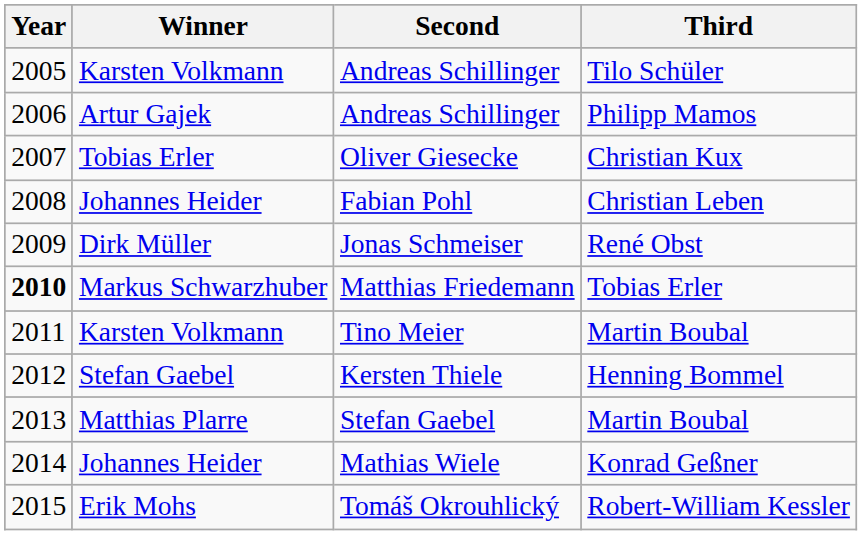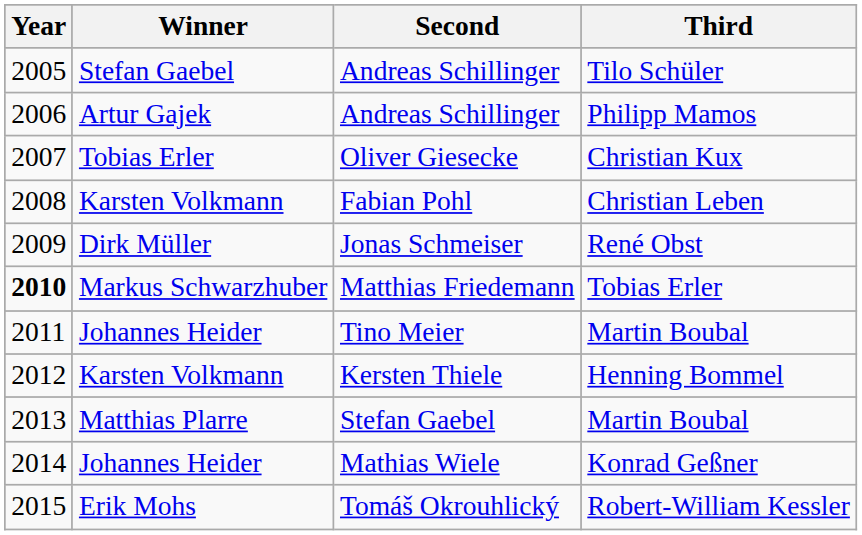Andreas Schillinger / Tilo Schüler | Winner: Karsten Volkmann -> Stefan Gaebel
Fabian Pohl | Winner: Johannes Heider -> Karsten Volkmann
Tino Meier | Winner: Karsten Volkmann -> Johannes Heider
Kersten Thiele | Winner: Stefan Gaebel -> Karsten Volkmann
